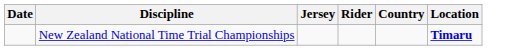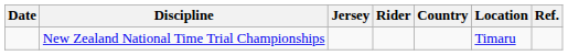+ column: Ref.
New Zealand National Time Trial Championships | Location: bold -> normal
